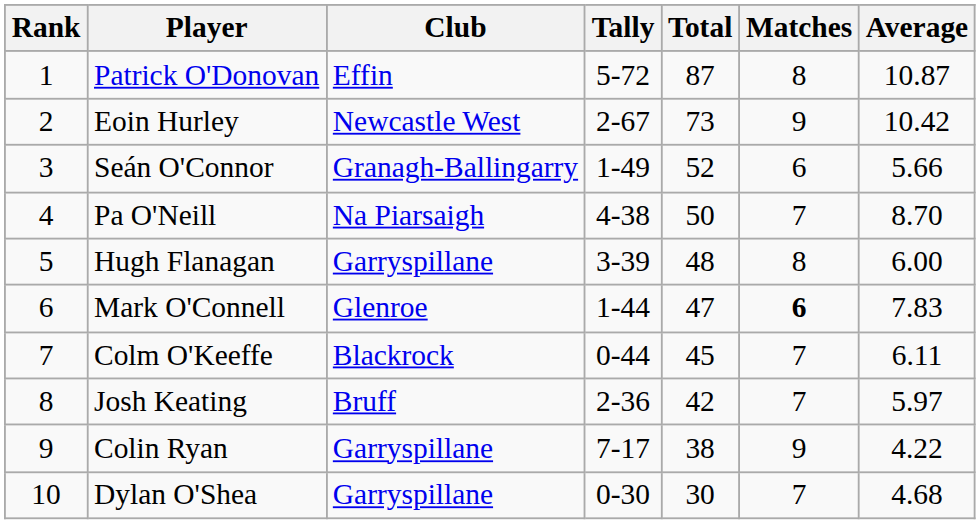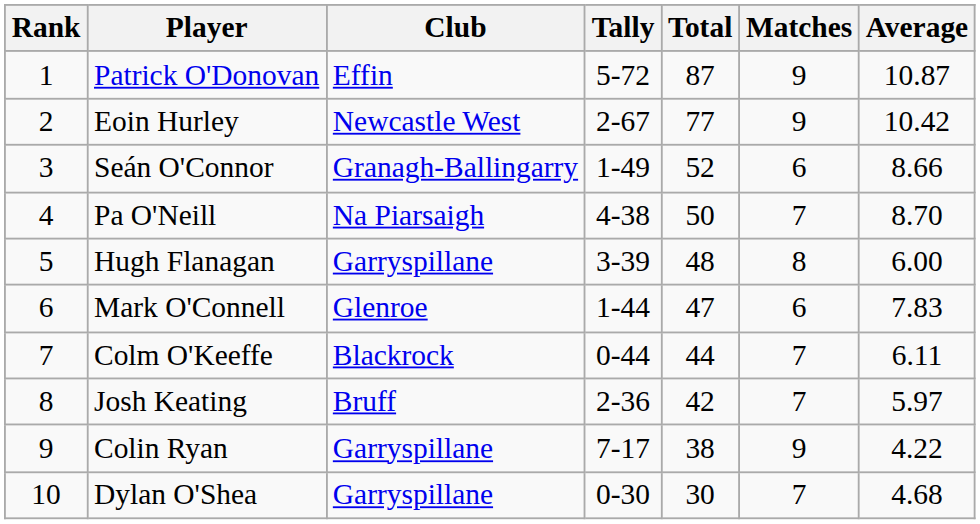Patrick O'Donovan | Matches: 8 -> 9
Eoin Hurley | Total: 73 -> 77
Seán O'Connor | Average: 5.66 -> 8.66
Mark O'Connell | Matches: bold -> normal
Colm O'Keeffe | Total: 45 -> 44
